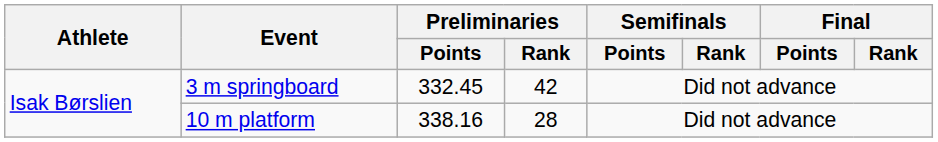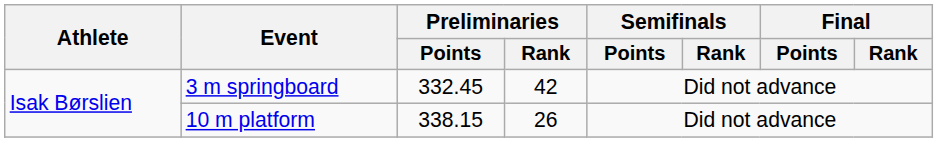10 m platform | Preliminaries / Points: 338.16 -> 338.15
10 m platform | Preliminaries / Rank: 28 -> 26
